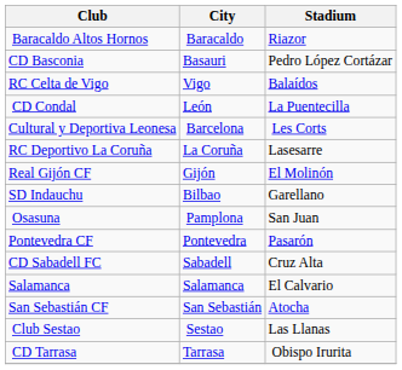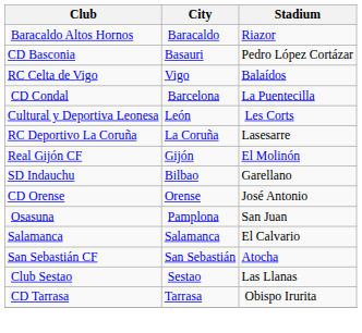CD Condal | City: León -> Barcelona
Cultural y Deportiva Leonesa | City: Barcelona -> León
+ row: CD Orense | Orense | José Antonio
- row: Pontevedra CF | Pontevedra | Pasarón
- row: CD Sabadell FC | Sabadell | Cruz Alta
